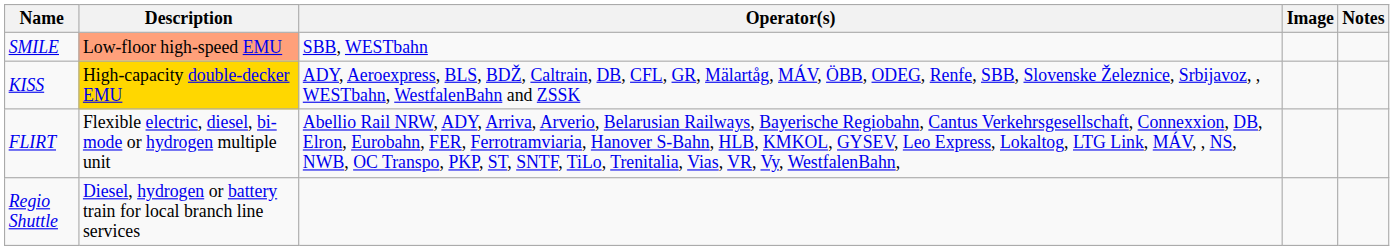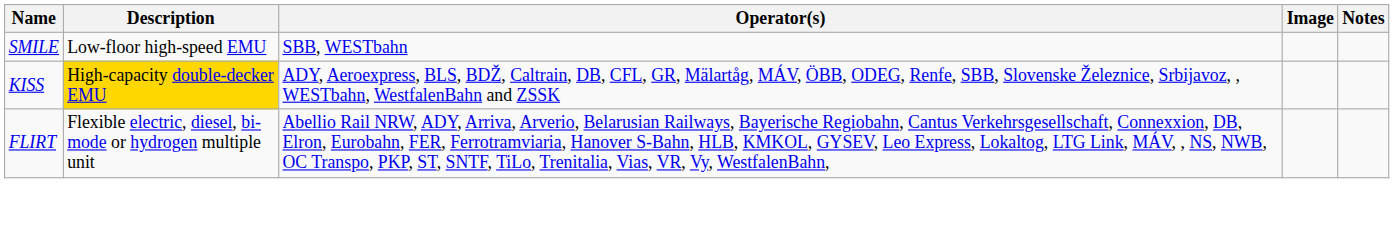SMILE | Description: lightsalmon background -> no background
- row: Regio Shuttle | Diesel, hydrogen or battery train for local branch line services
